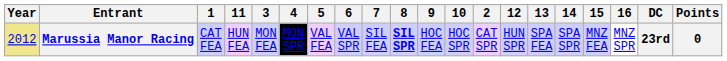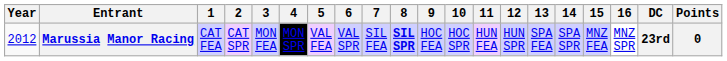columns swapped: 2 <-> 11
Marussia Manor Racing | Year: khaki background -> no background
